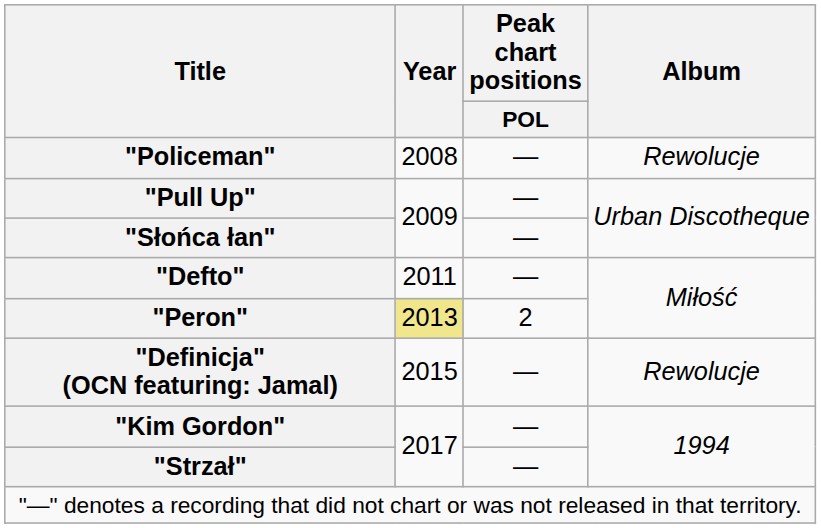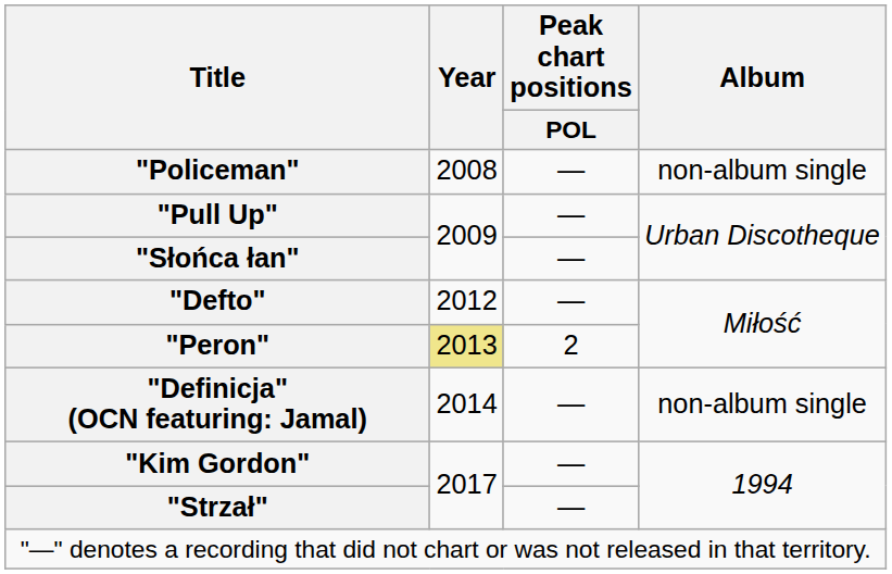"Policeman" | Album: Rewolucje -> non-album single
"Defto" | Year: 2011 -> 2012
"Definicja" (OCN featuring: Jamal) | Year: 2015 -> 2014
"Definicja" (OCN featuring: Jamal) | Album: Rewolucje -> non-album single
